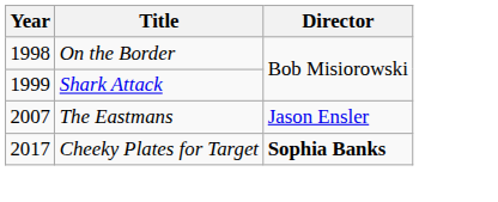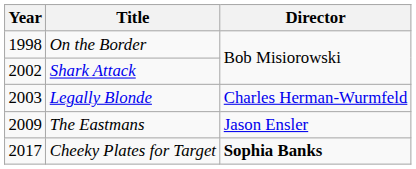Shark Attack | Year: 1999 -> 2002
+ row: 2003 | Legally Blonde | Charles Herman-Wurmfeld
The Eastmans | Year: 2007 -> 2009
